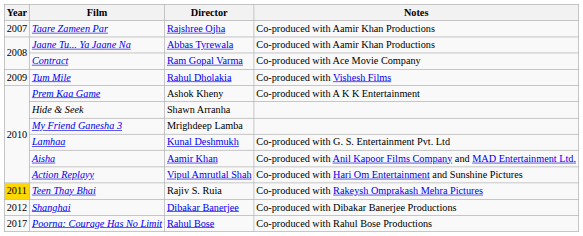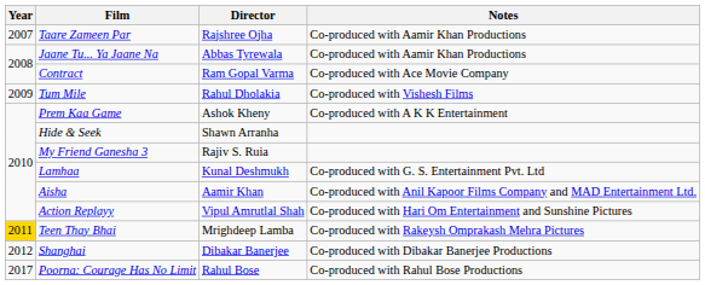My Friend Ganesha 3 | Director: Mrighdeep Lamba -> Rajiv S. Ruia
Teen Thay Bhai | Director: Rajiv S. Ruia -> Mrighdeep Lamba
